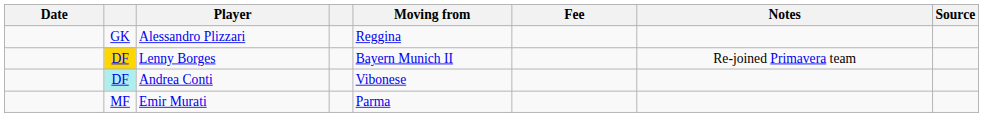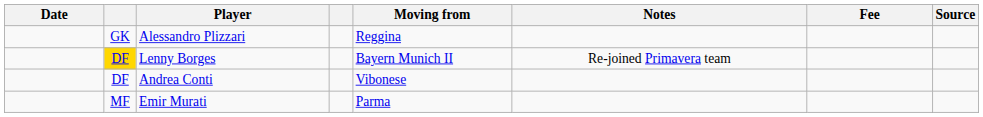columns swapped: Fee <-> Notes
Andrea Conti | column 2: paleturquoise background -> no background
